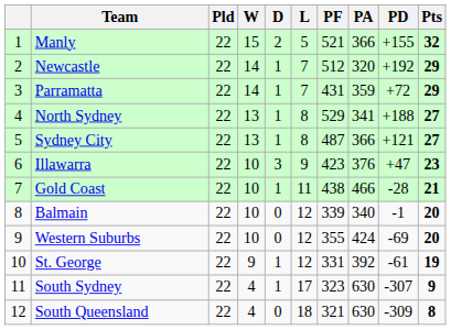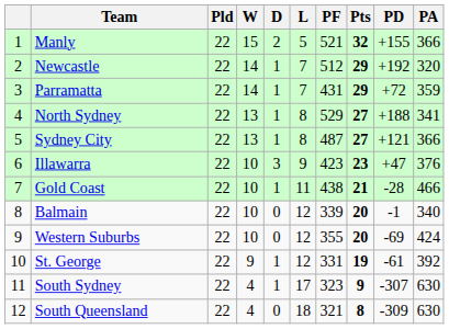columns swapped: PA <-> Pts
